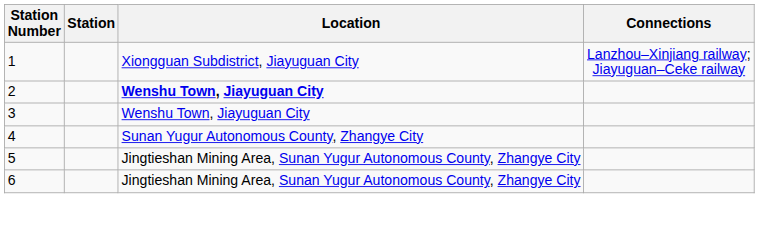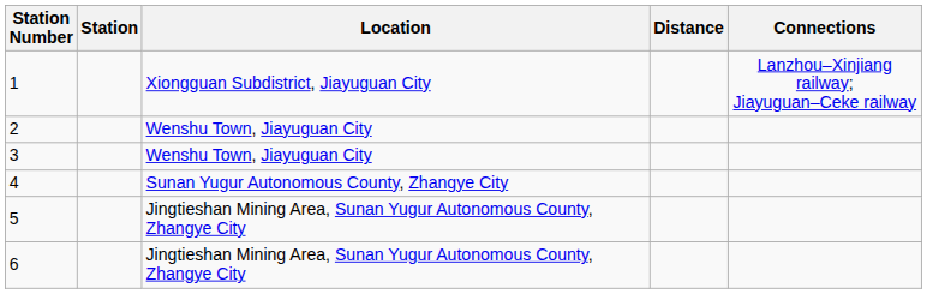+ column: Distance
2 | Location: bold -> normal
